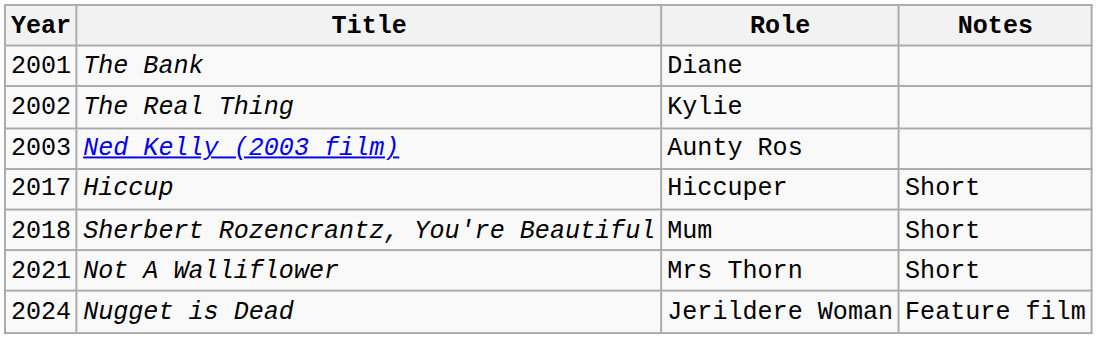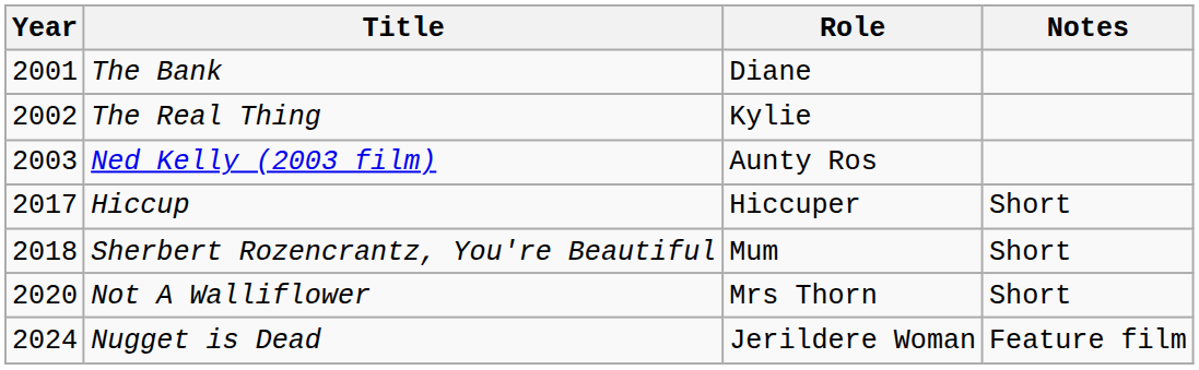Not A Walliflower | Year: 2021 -> 2020
